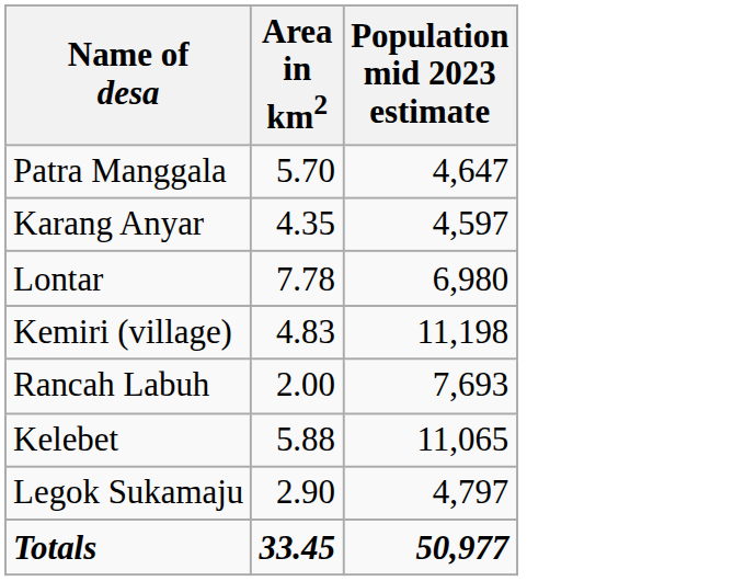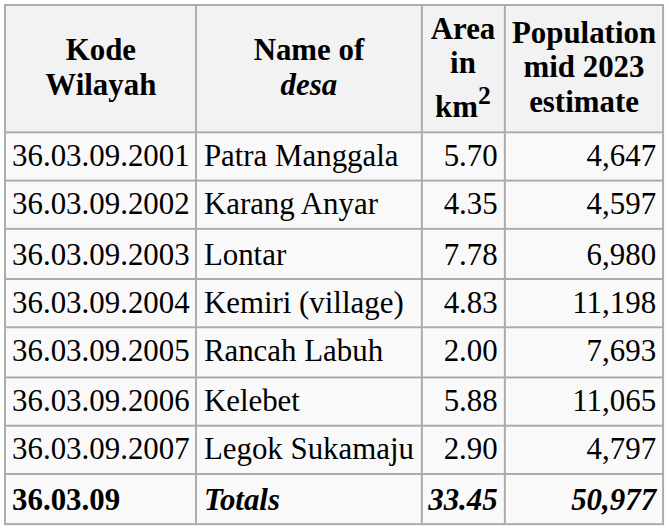+ column: Kode Wilayah | 36.03.09.2001 | 36.03.09.2002 | 36.03.09.2003 | 36.03.09.2004 | 36.03.09.2005 | 36.03.09.2006 | 36.03.09.2007 | 36.03.09
